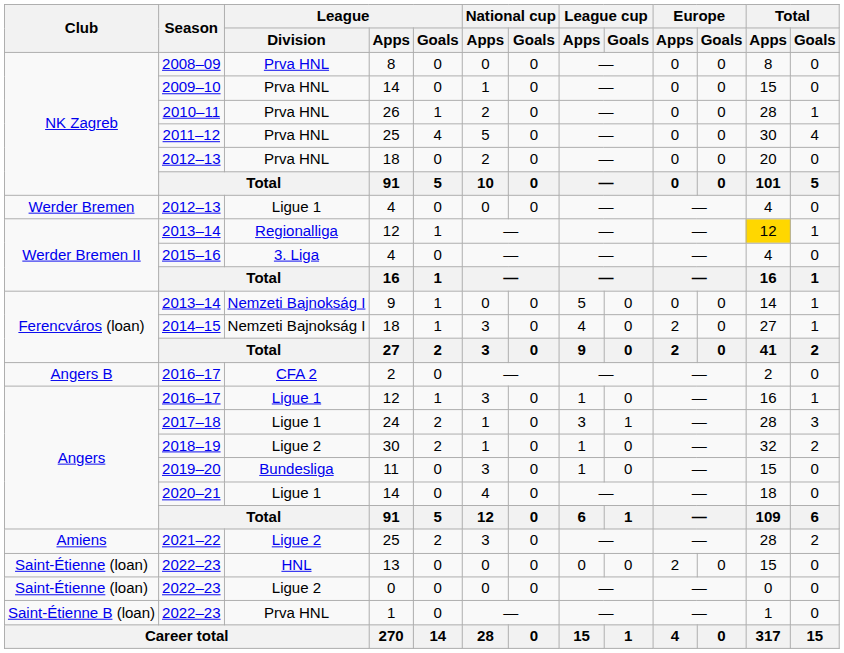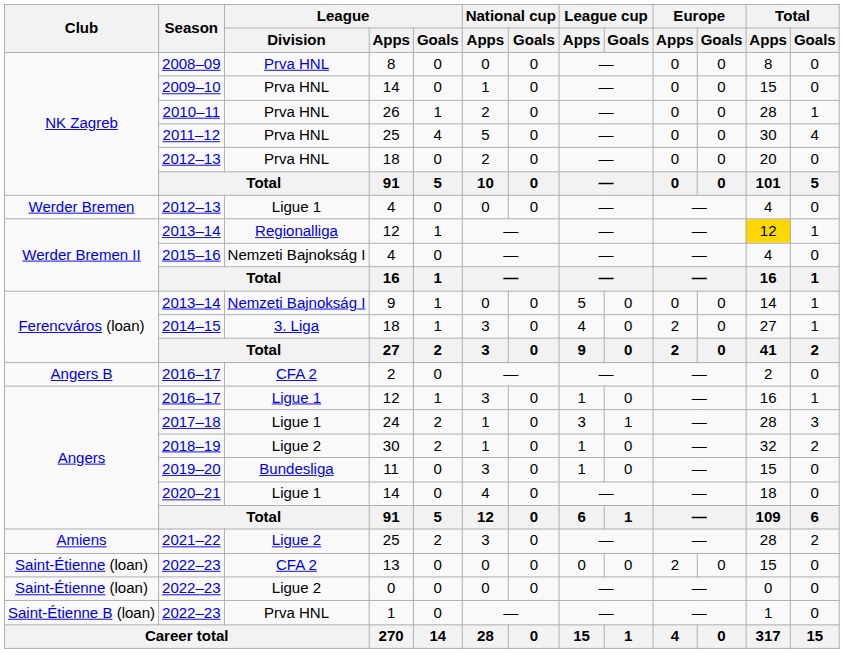2015–16 | League / Division: 3. Liga -> Nemzeti Bajnokság I
2014–15 | League / Division: Nemzeti Bajnokság I -> 3. Liga
2022–23 / 13 | League / Division: HNL -> CFA 2
